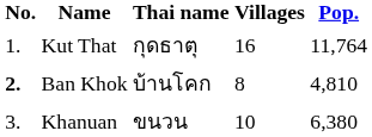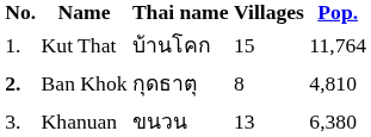Kut That | Thai name: กุดธาตุ -> บ้านโคก
Kut That | Villages: 16 -> 15
Ban Khok | Thai name: บ้านโคก -> กุดธาตุ
Khanuan | Villages: 10 -> 13
